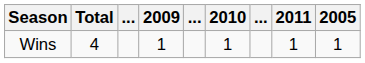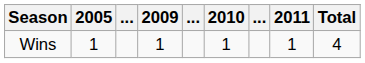columns swapped: 2005 <-> Total
